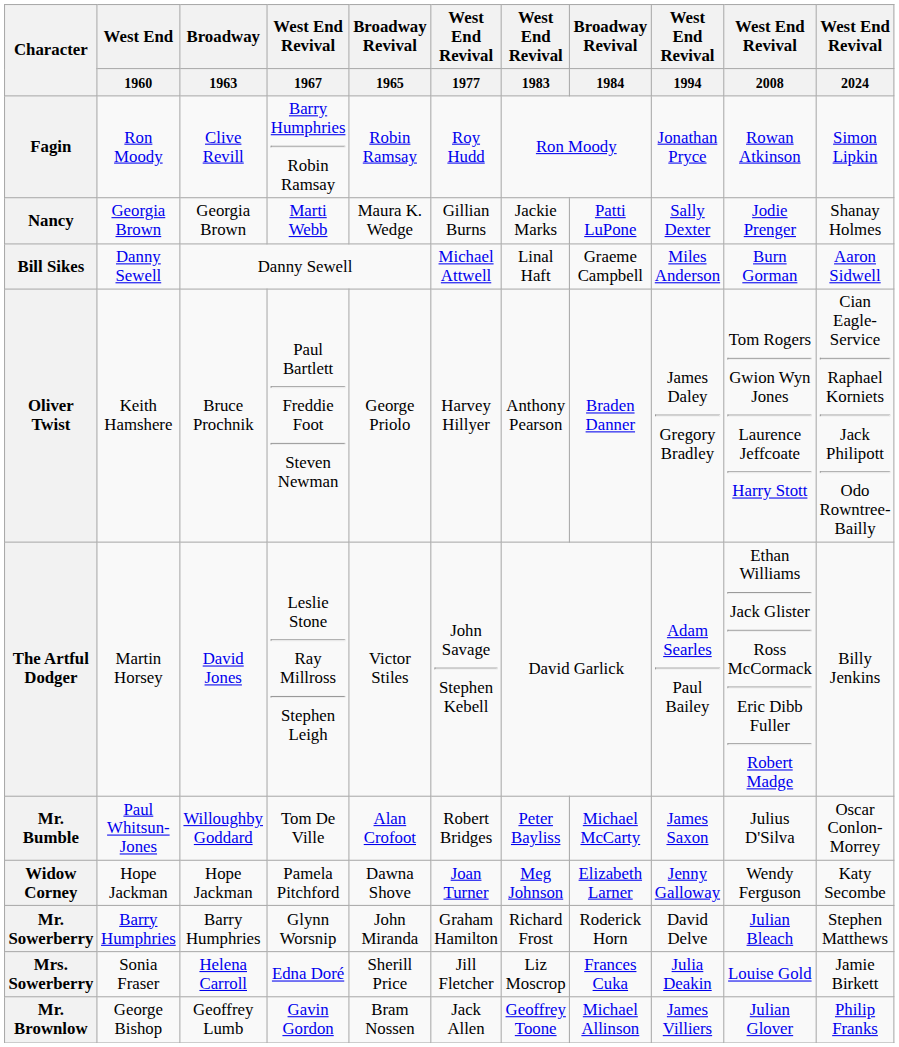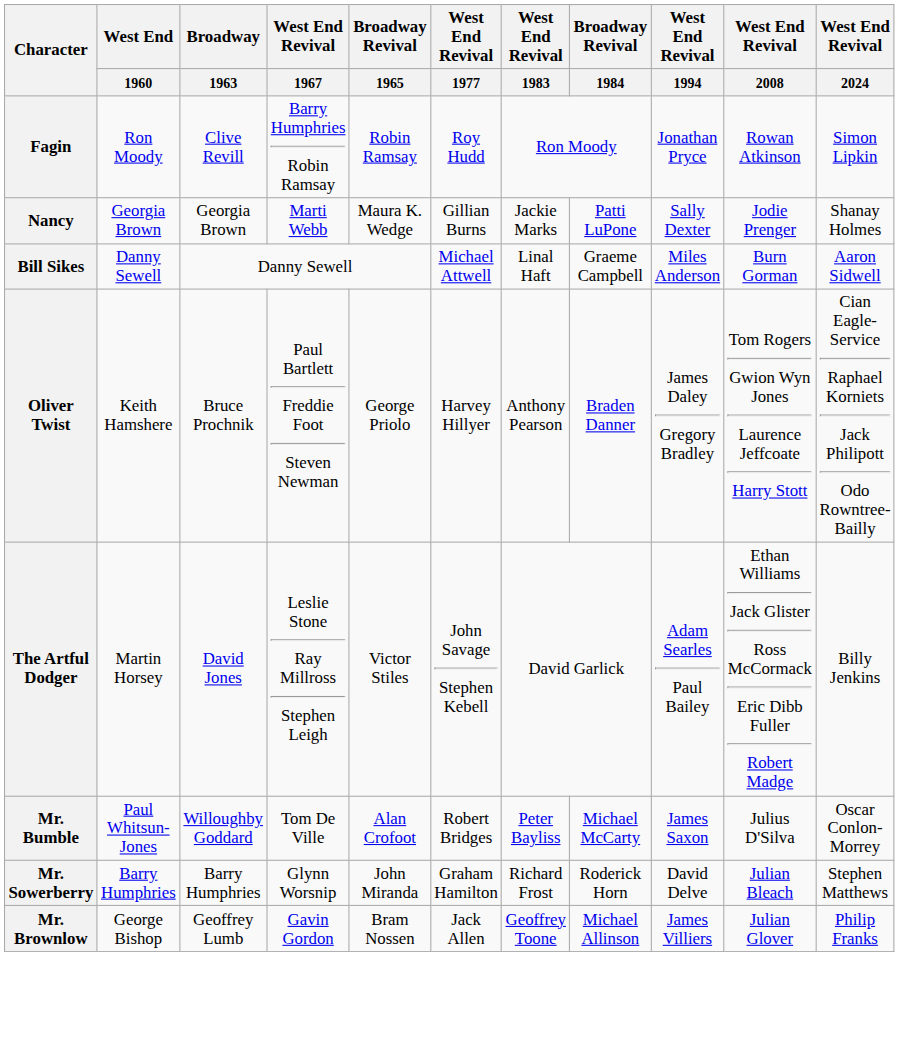- row: Widow Corney | Hope Jackman | Hope Jackman | Pamela Pitchford | Dawna Shove | Joan Turner | Meg Johnson | Elizabeth Larner | Jenny Galloway | Wendy Ferguson | Katy Secombe
- row: Mrs. Sowerberry | Sonia Fraser | Helena Carroll | Edna Doré | Sherill Price | Jill Fletcher | Liz Moscrop | Frances Cuka | Julia Deakin | Louise Gold | Jamie Birkett
